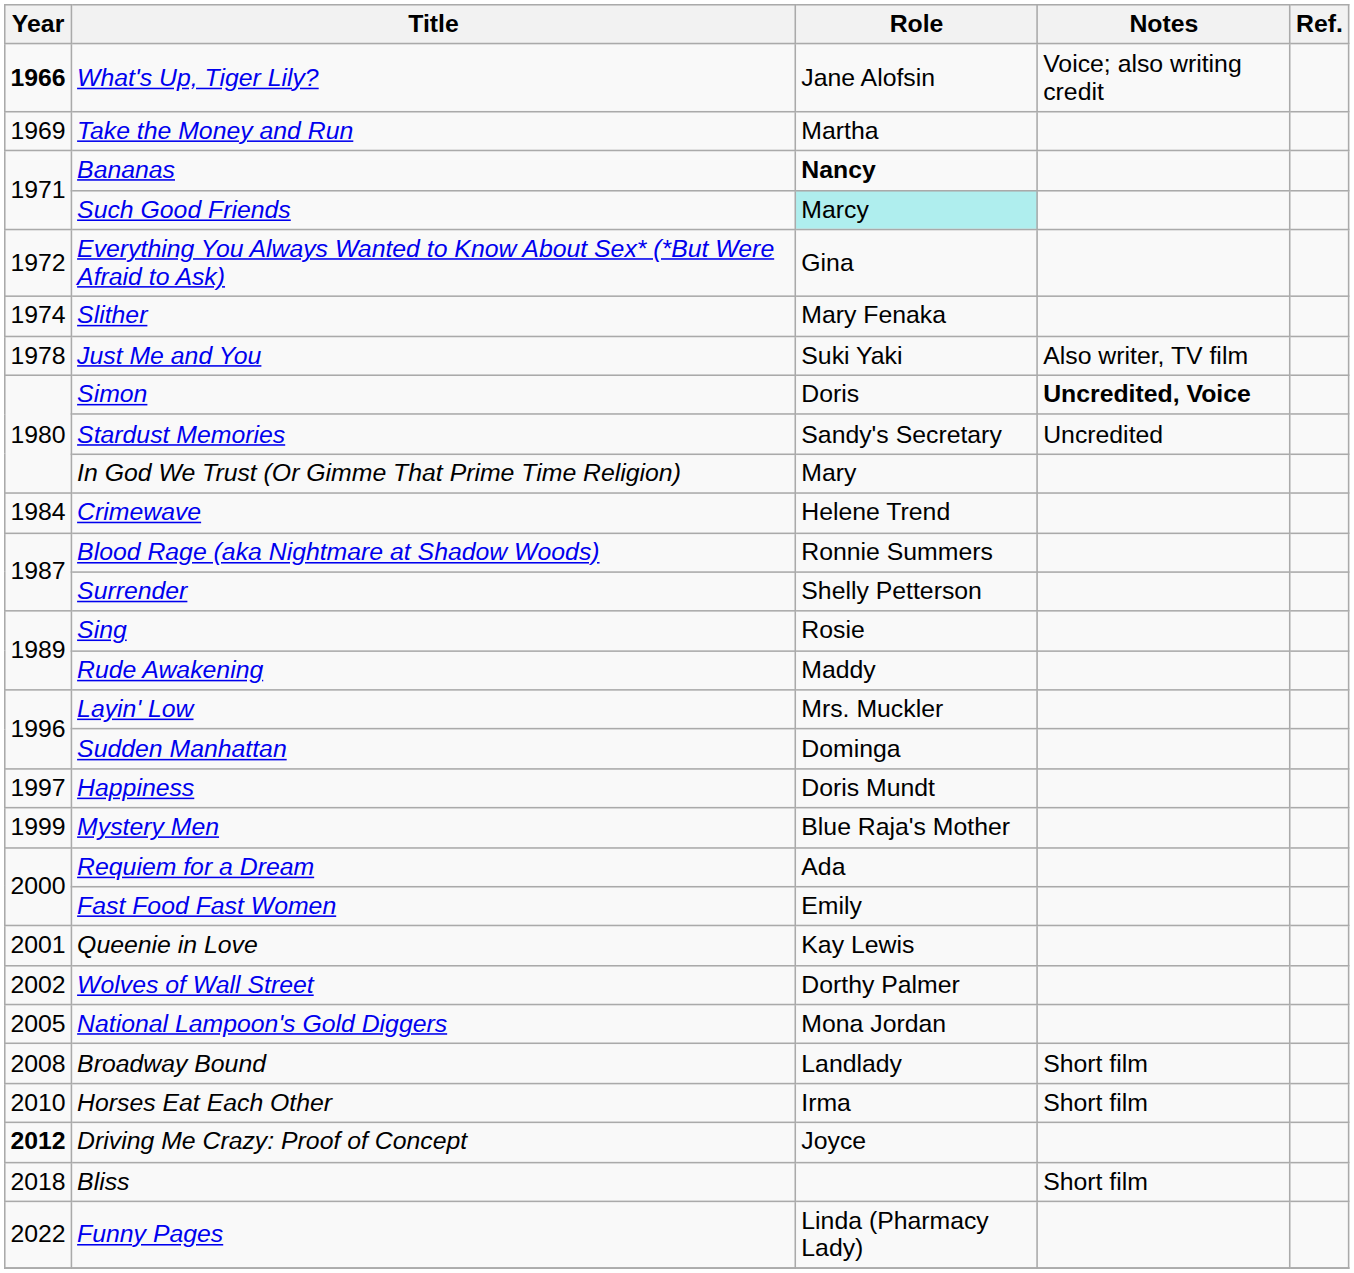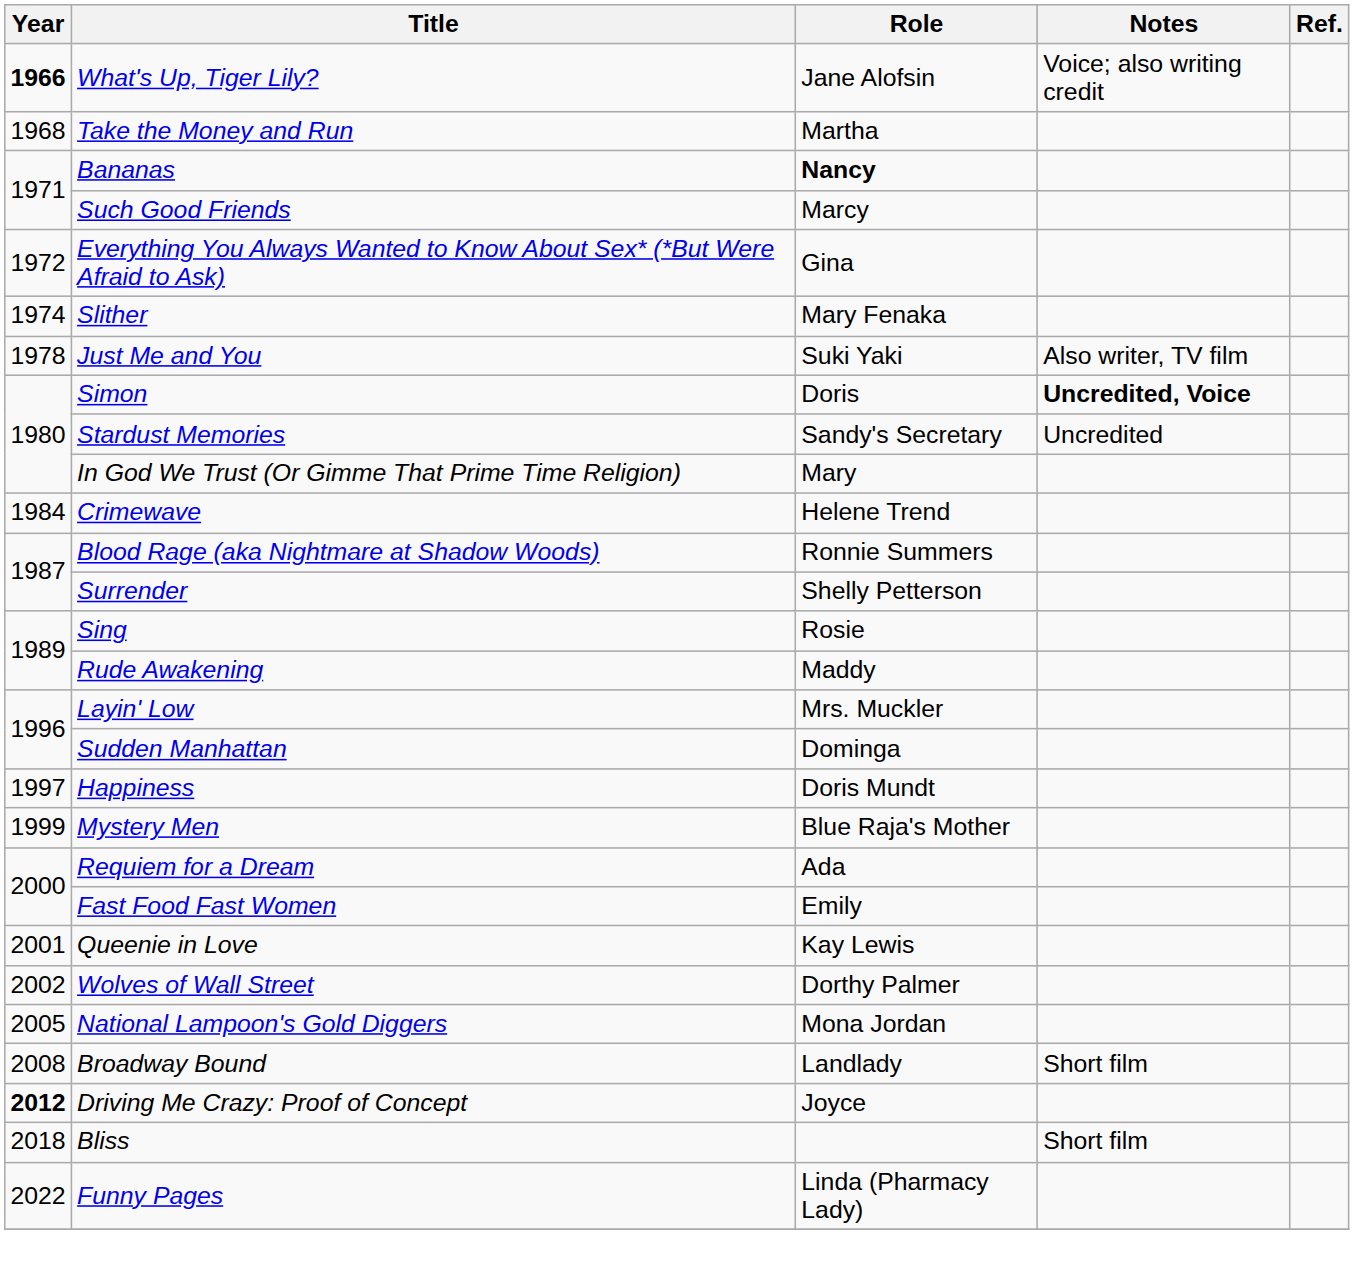Take the Money and Run | Year: 1969 -> 1968
Such Good Friends | Role: paleturquoise background -> no background
- row: 2010 | Horses Eat Each Other | Irma | Short film
